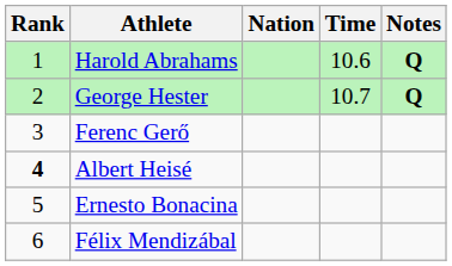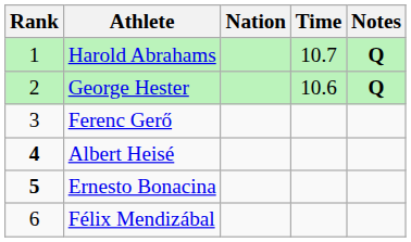Harold Abrahams | Time: 10.6 -> 10.7
George Hester | Time: 10.7 -> 10.6
Ernesto Bonacina | Rank: normal -> bold
